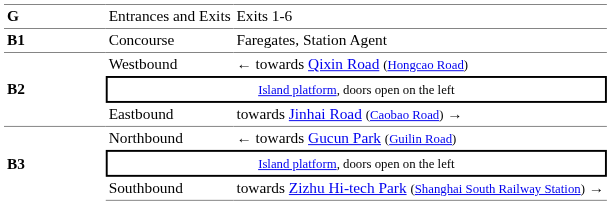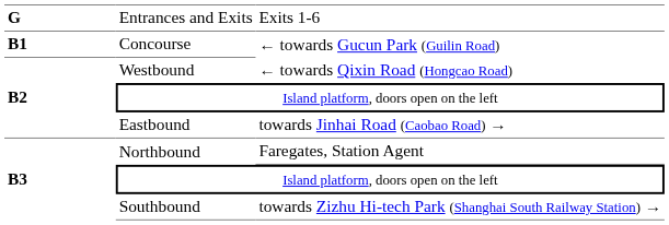Concourse | column 3: Faregates, Station Agent -> ← towards Gucun Park (Guilin Road)
Northbound | column 3: ← towards Gucun Park (Guilin Road) -> Faregates, Station Agent
